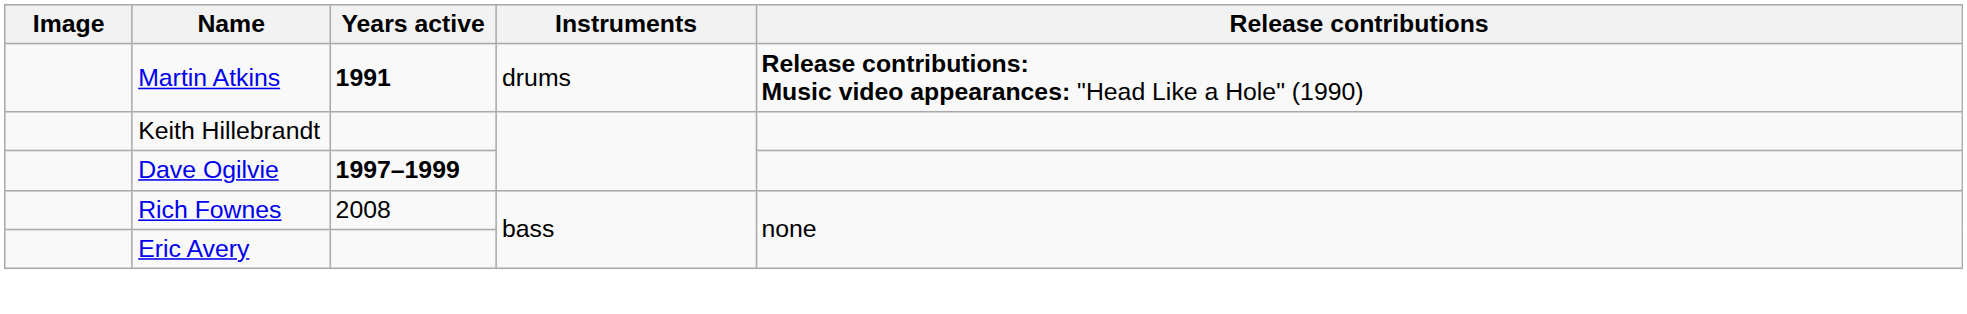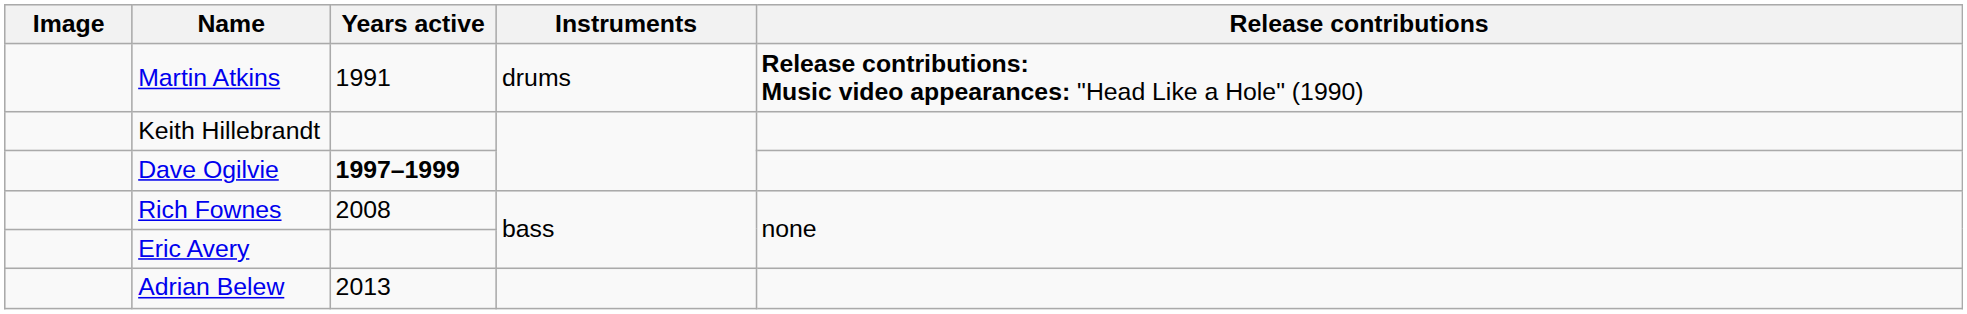Martin Atkins | Years active: bold -> normal
+ row: Adrian Belew | 2013
